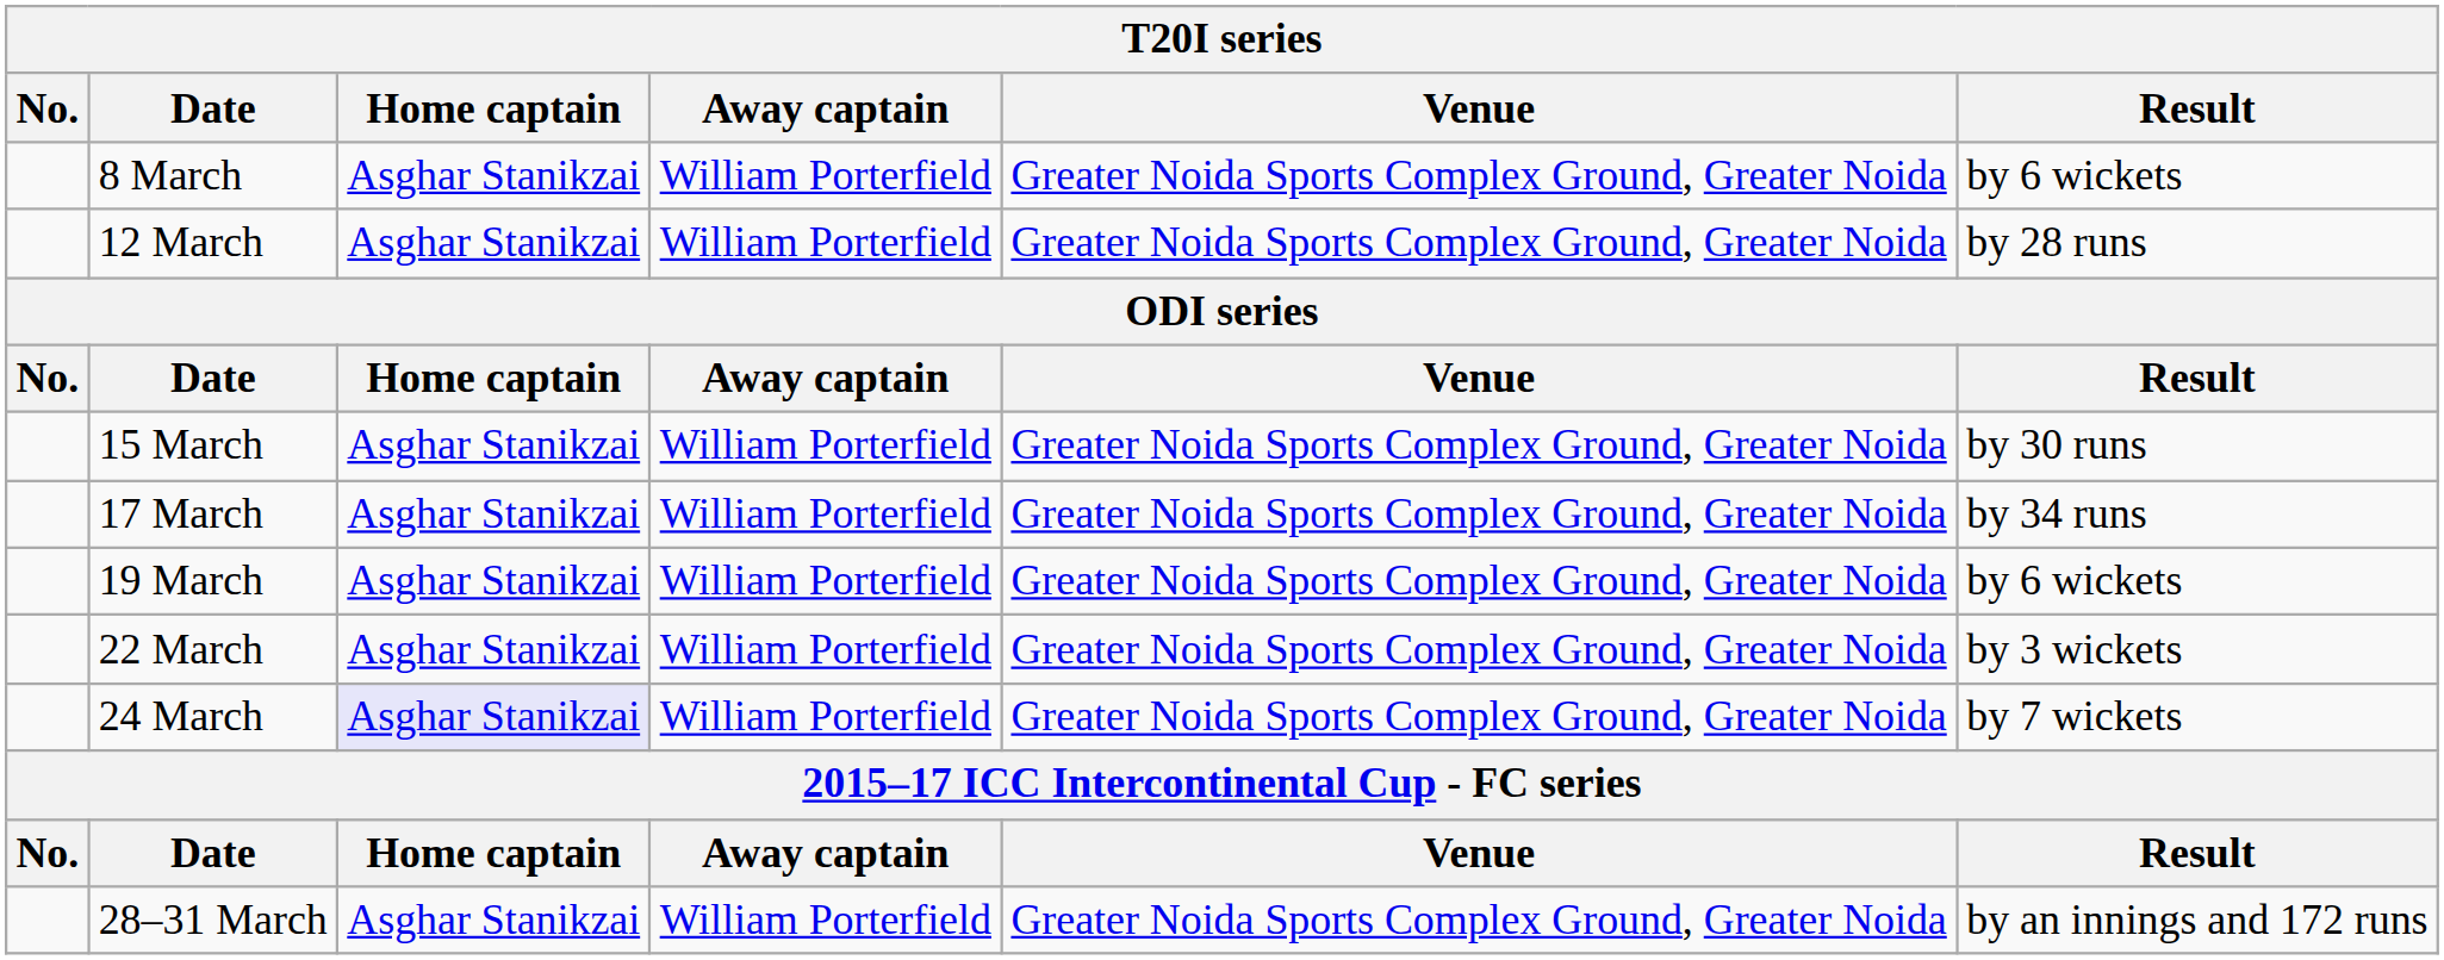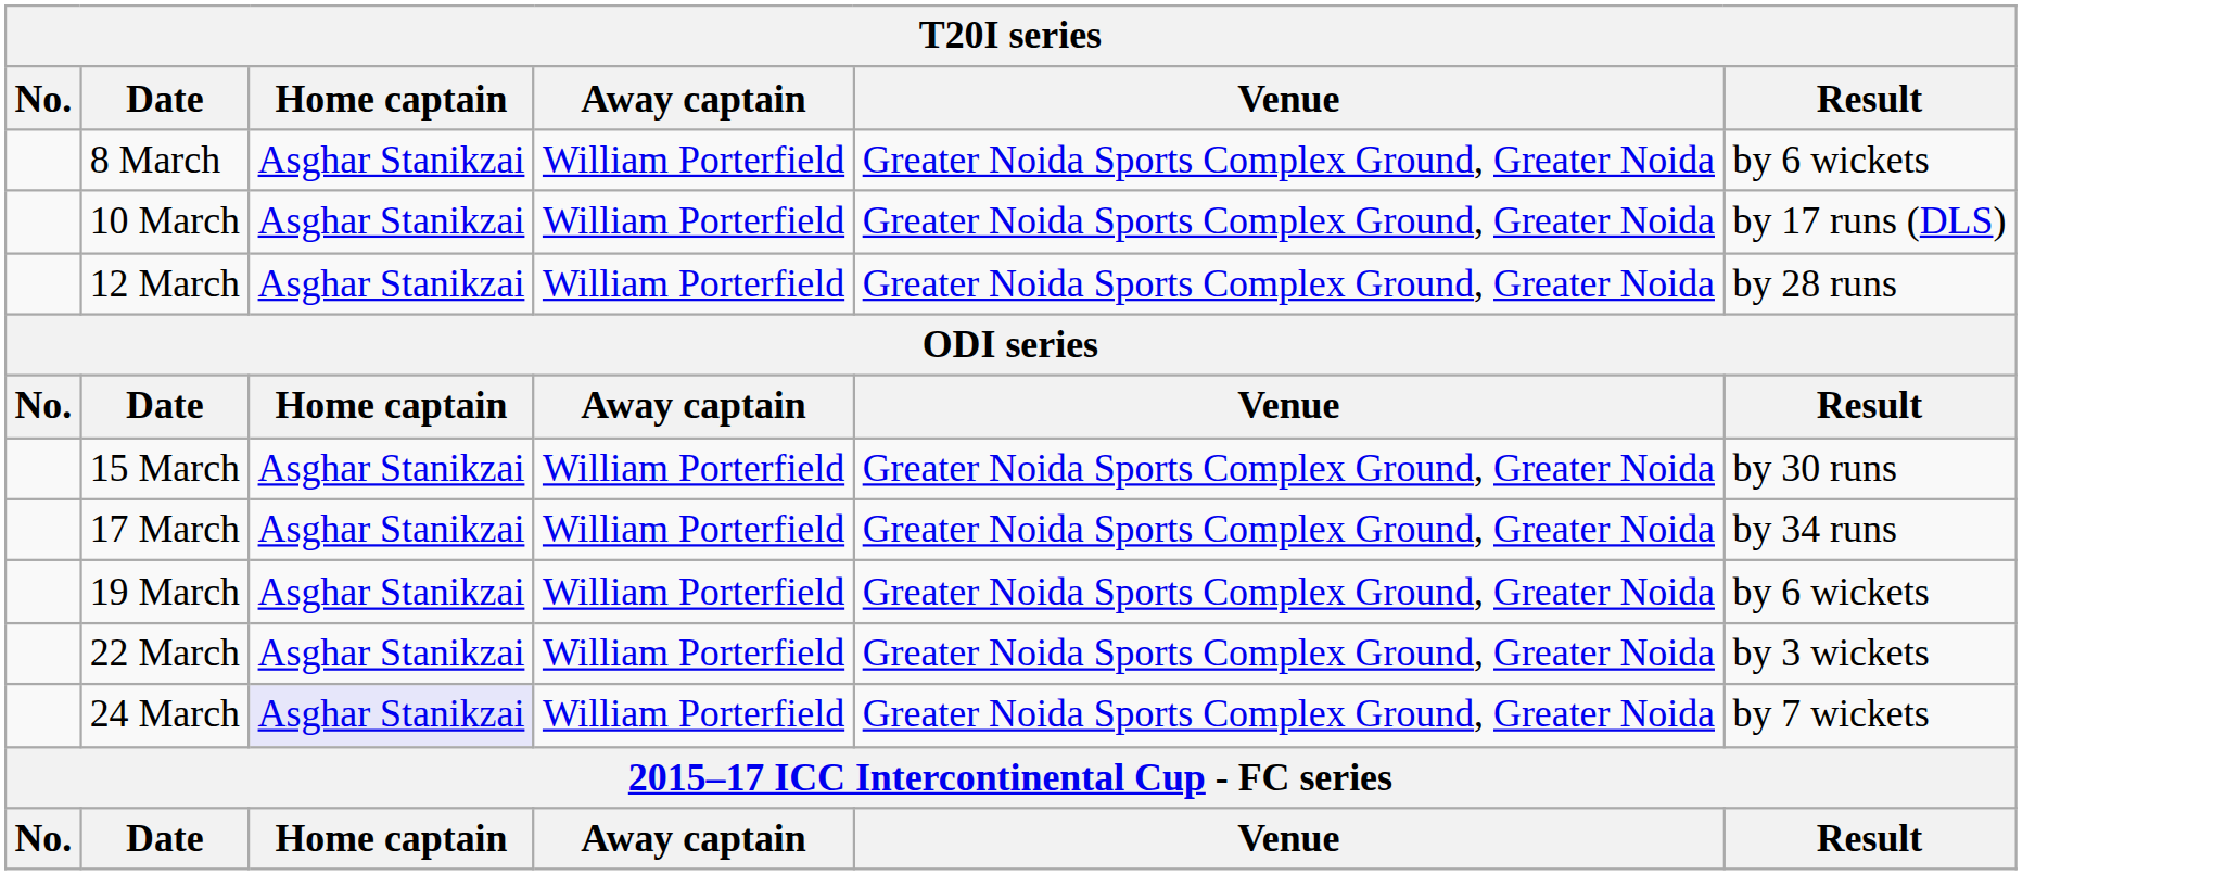+ row: 10 March | Asghar Stanikzai | William Porterfield | Greater Noida Sports Complex Ground, Greater Noida | by 17 runs (DLS)
- row: 28–31 March | Asghar Stanikzai | William Porterfield | Greater Noida Sports Complex Ground, Greater Noida | by an innings and 172 runs
